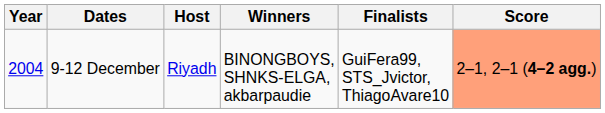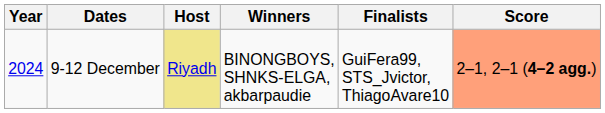9-12 December | Year: 2004 -> 2024
9-12 December | Host: no background -> khaki background
